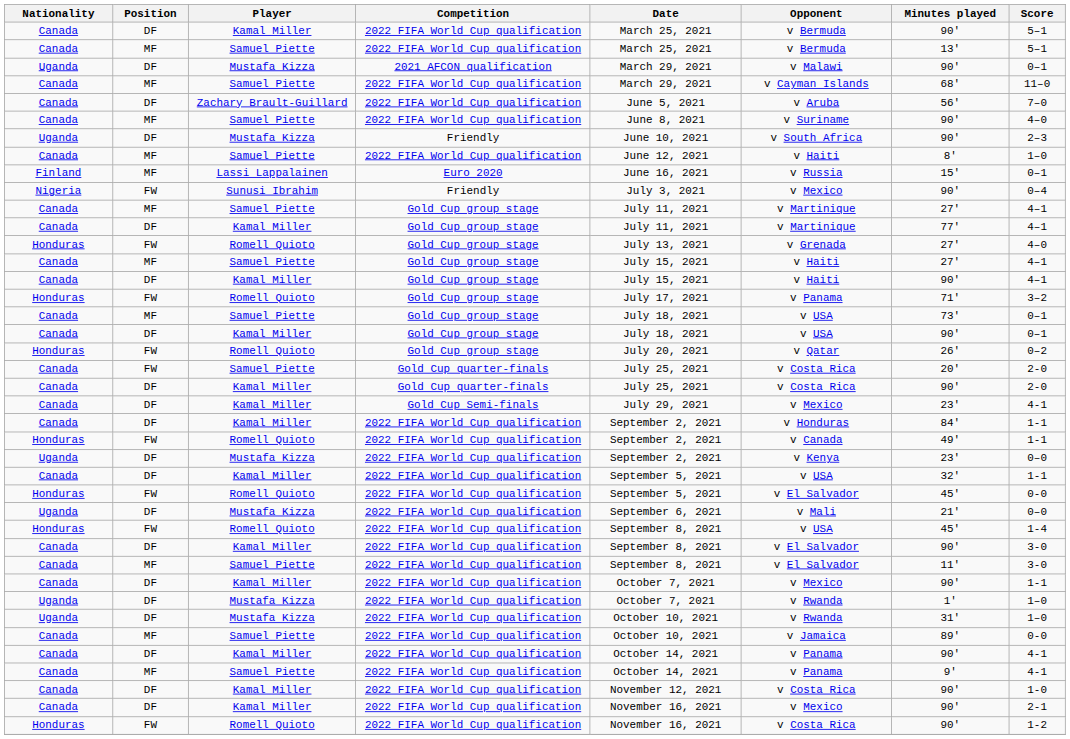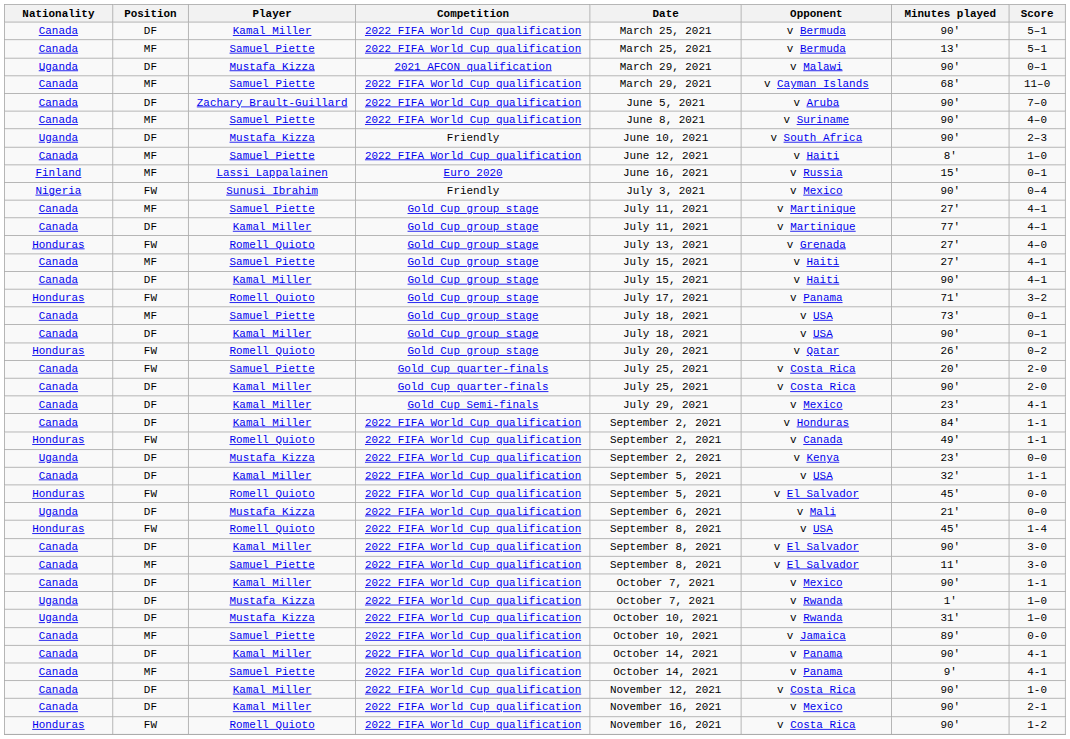Zachary Brault-Guillard | Minutes played: 56' -> 90'
